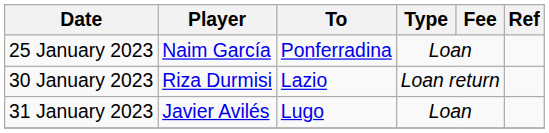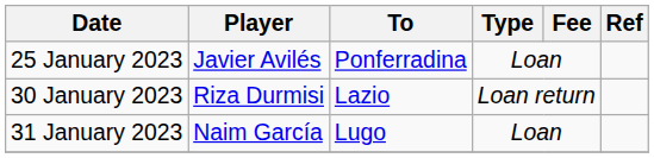25 January 2023 | Player: Naim García -> Javier Avilés
31 January 2023 | Player: Javier Avilés -> Naim García
